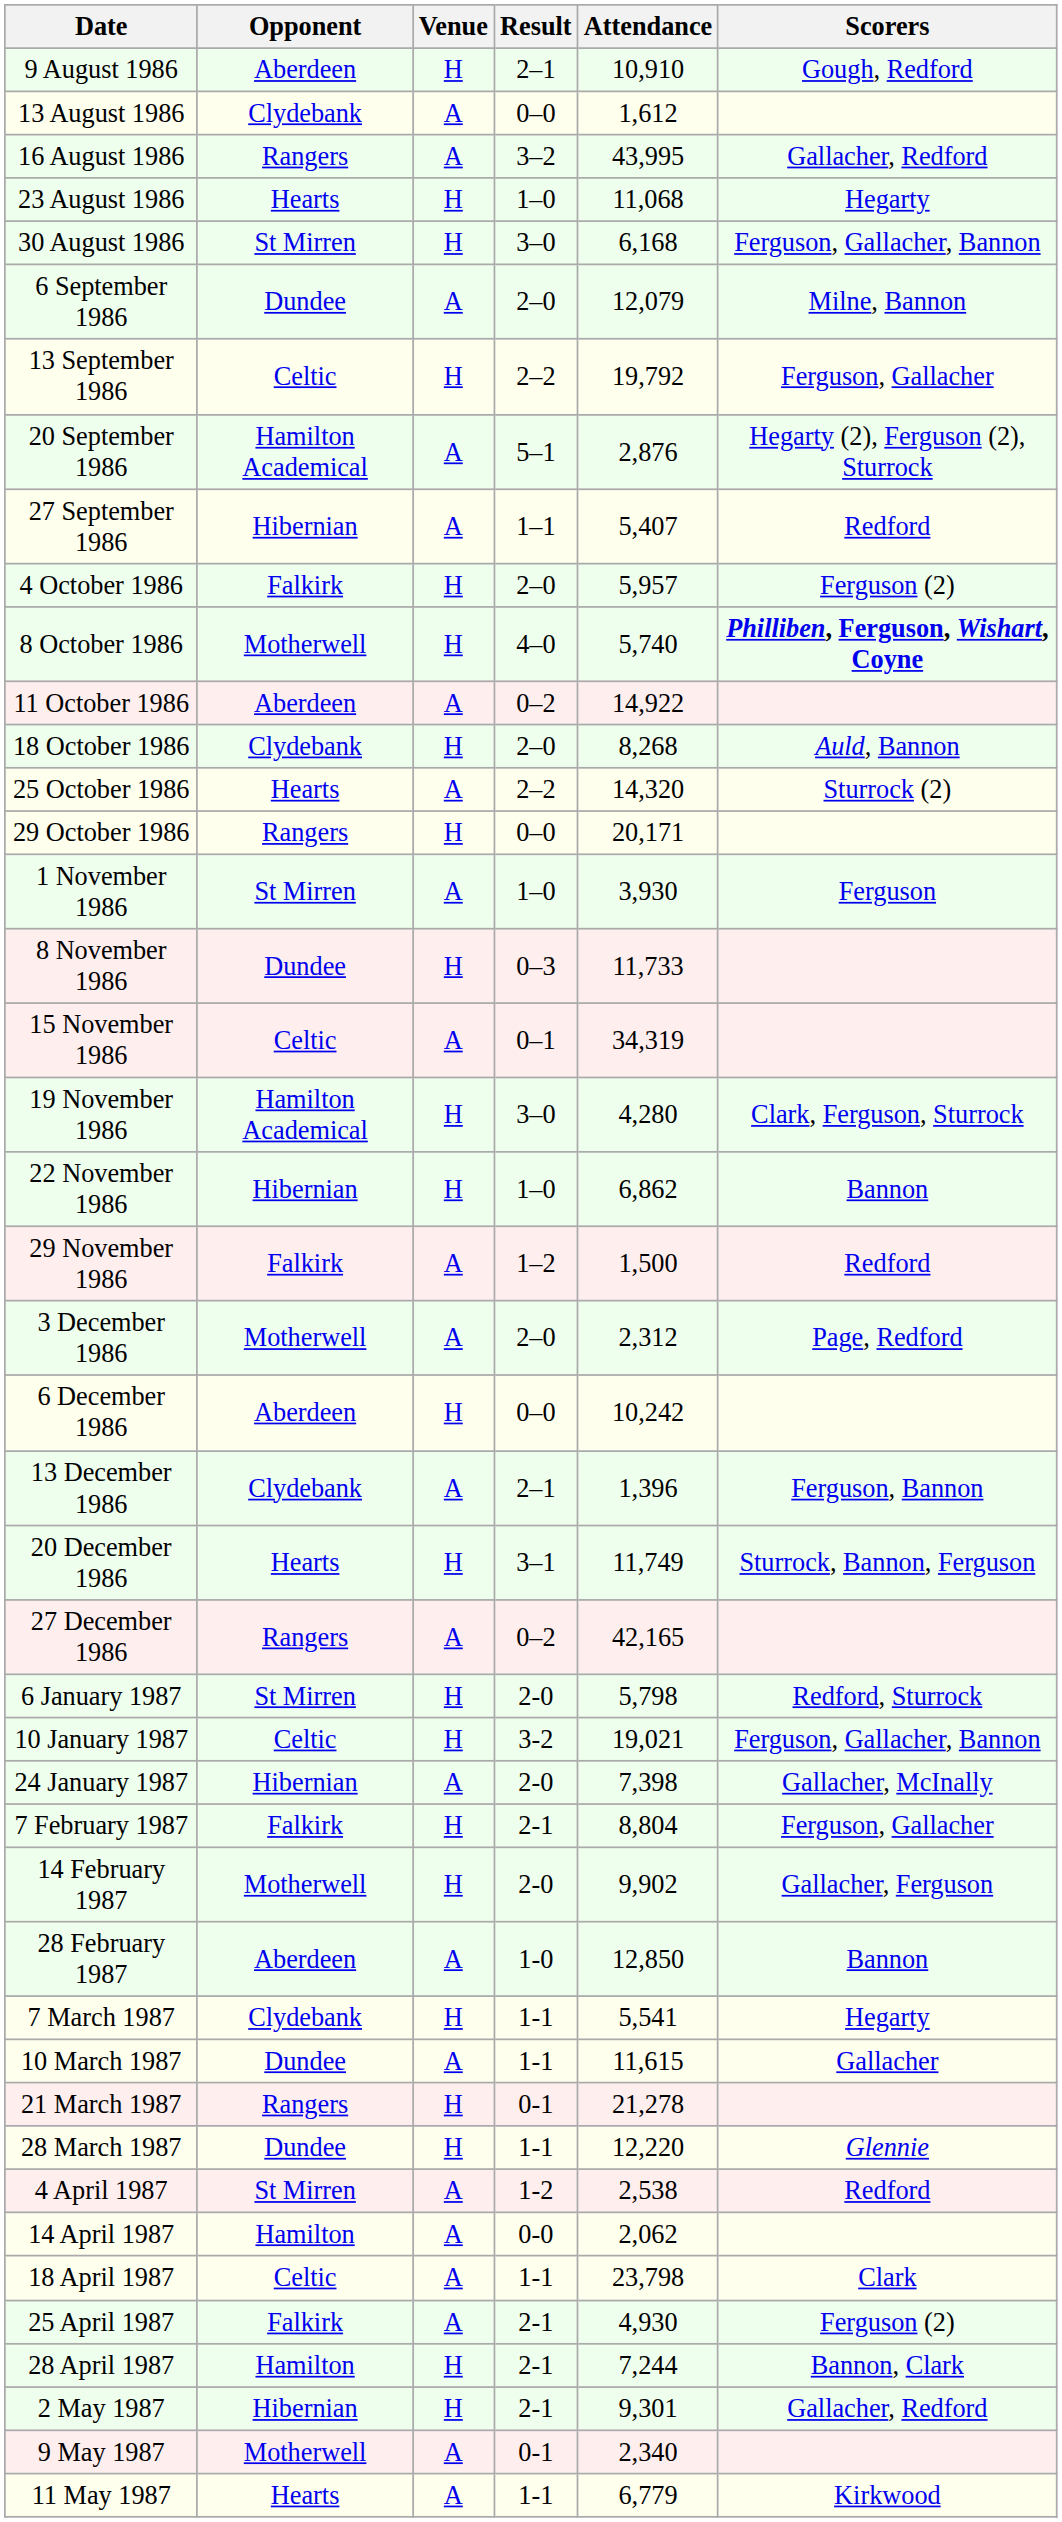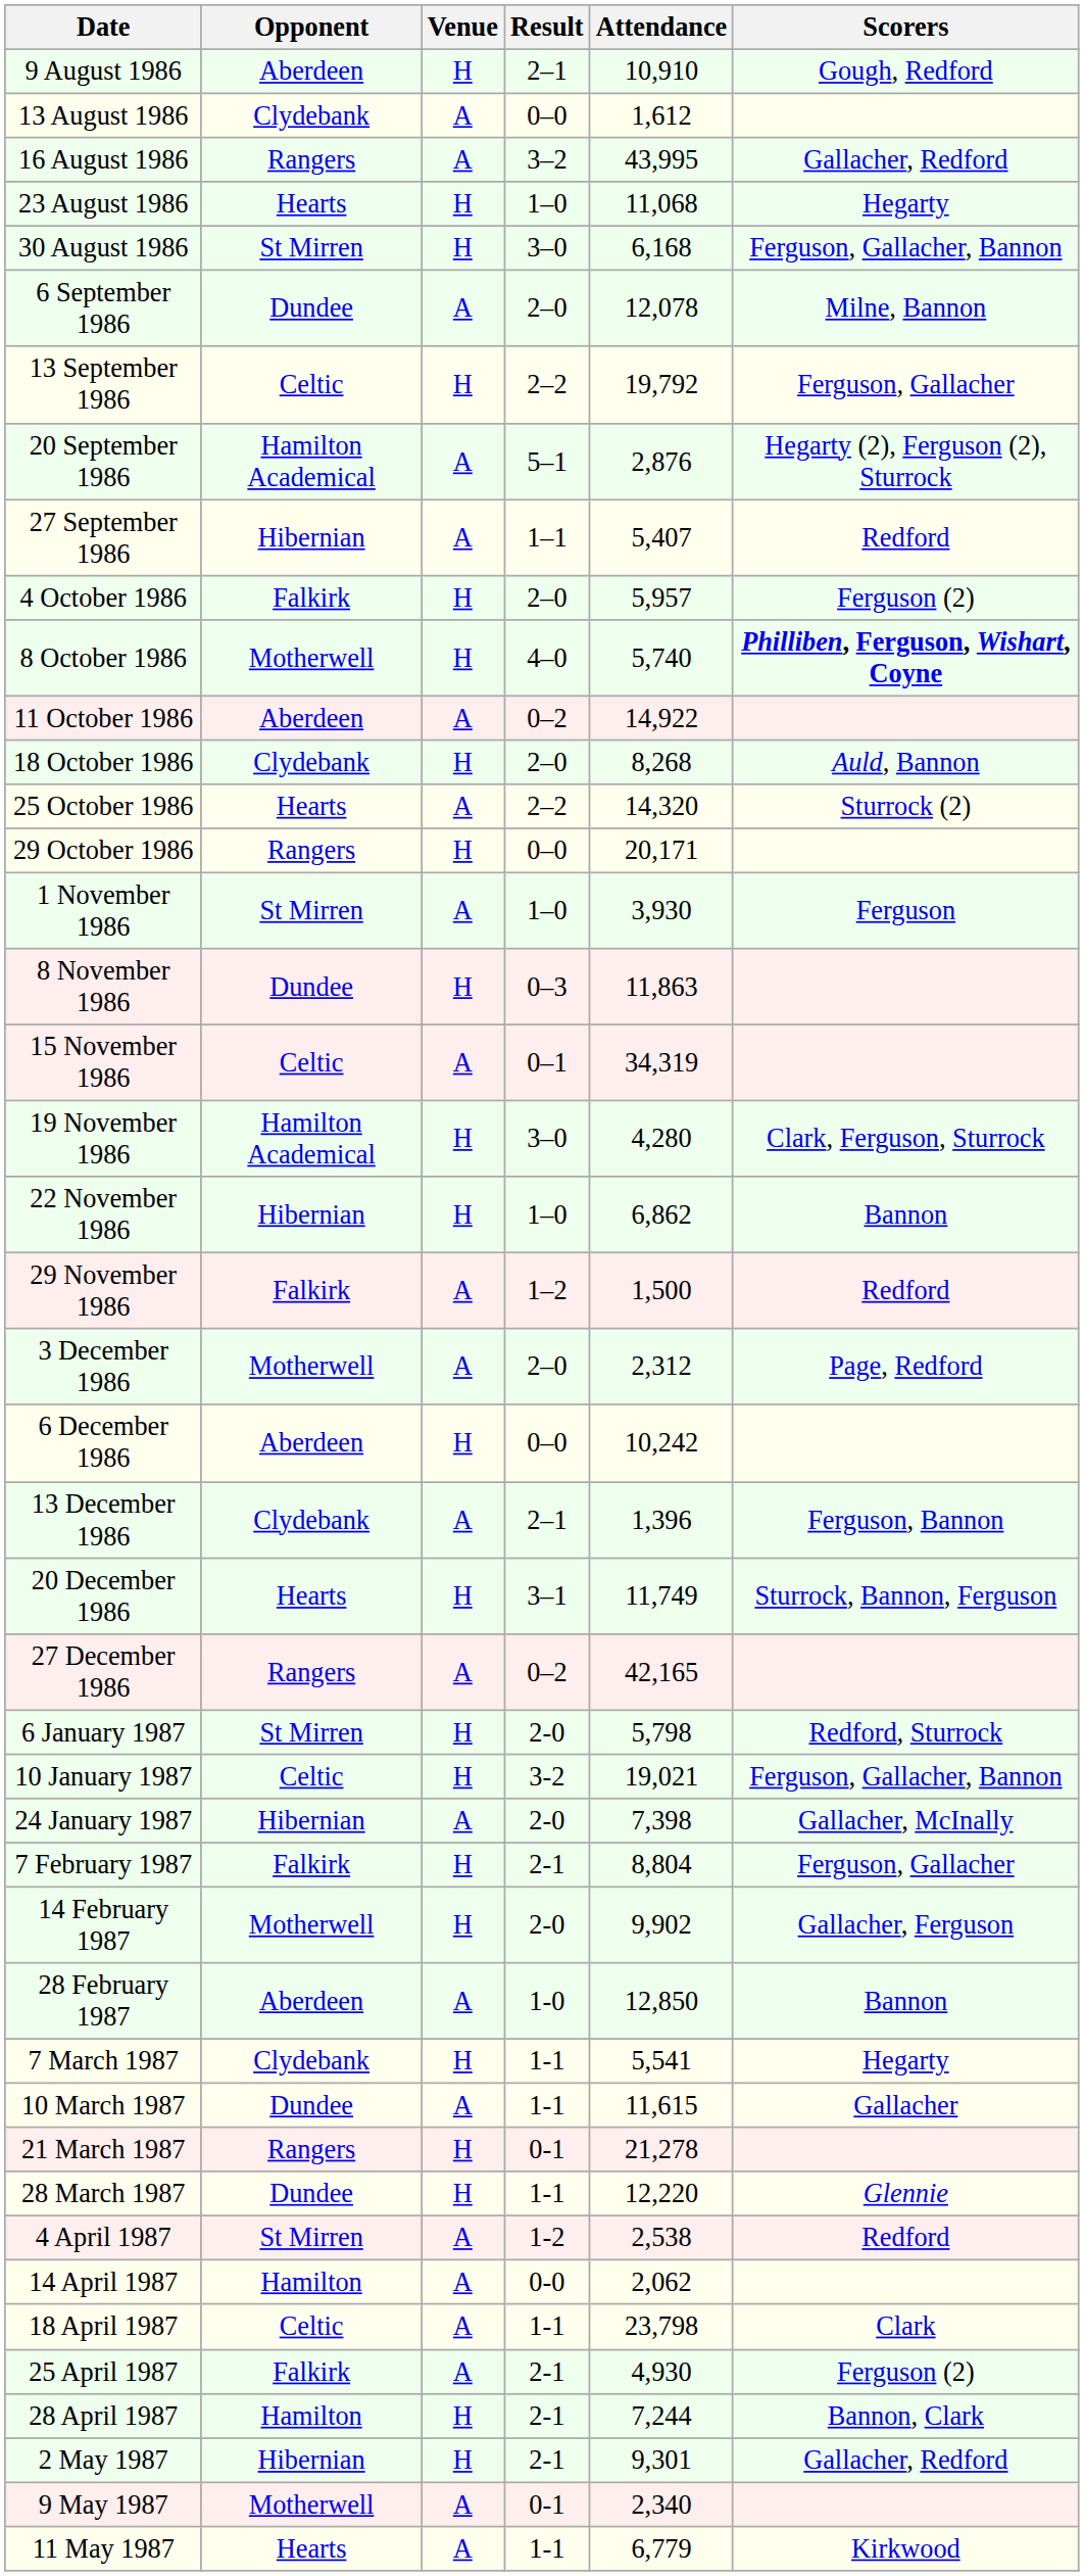6 September 1986 | Attendance: 12,079 -> 12,078
8 November 1986 | Attendance: 11,733 -> 11,863
